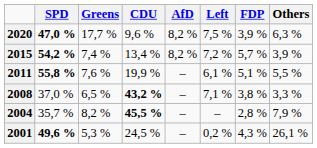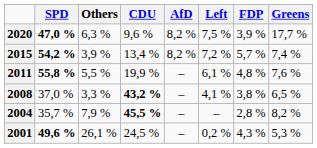columns swapped: Greens <-> Others
2011 | FDP: 5,1 % -> 4,8 %
2008 | Left: 7,1 % -> 4,1 %
